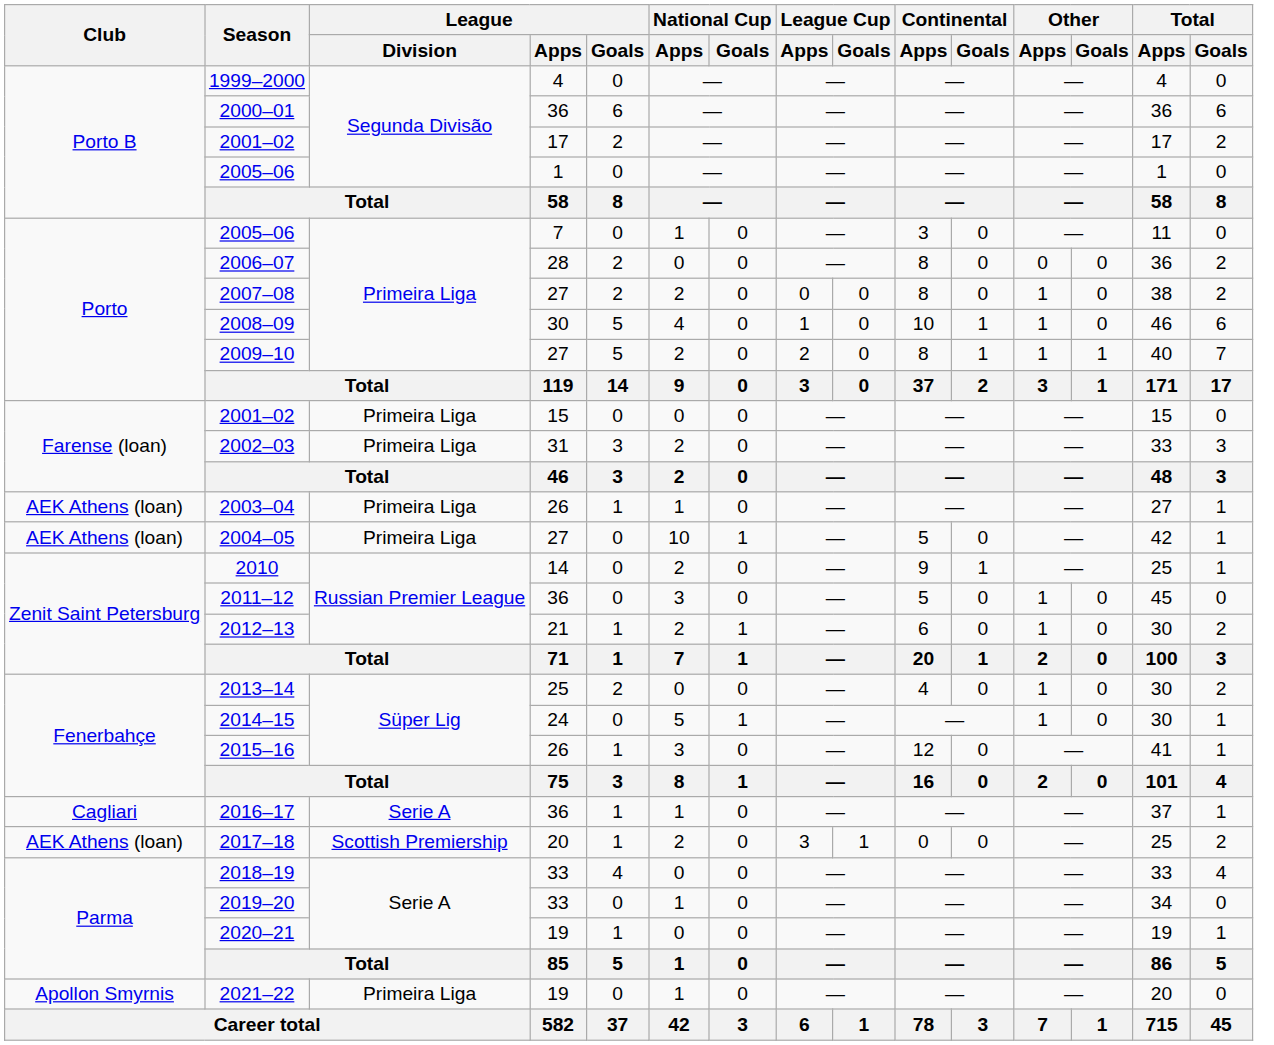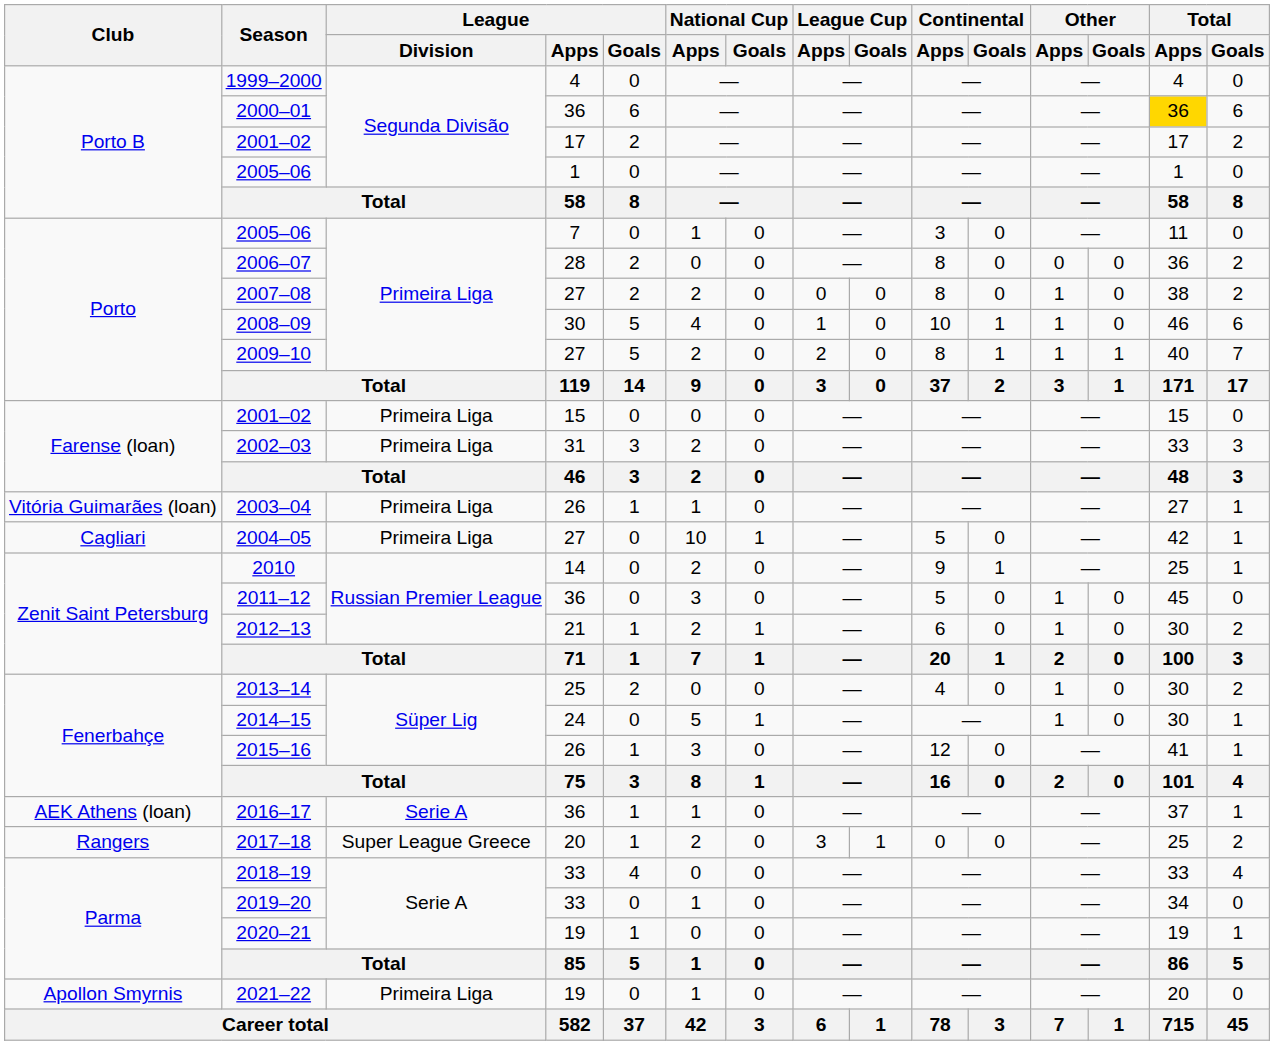2000–01 | Total / Apps: no background -> gold background
2003–04 | Club: AEK Athens (loan) -> Vitória Guimarães (loan)
2004–05 | Club: AEK Athens (loan) -> Cagliari
2016–17 | Club: Cagliari -> AEK Athens (loan)
2017–18 | Club: AEK Athens (loan) -> Rangers
2017–18 | League / Division: Scottish Premiership -> Super League Greece
